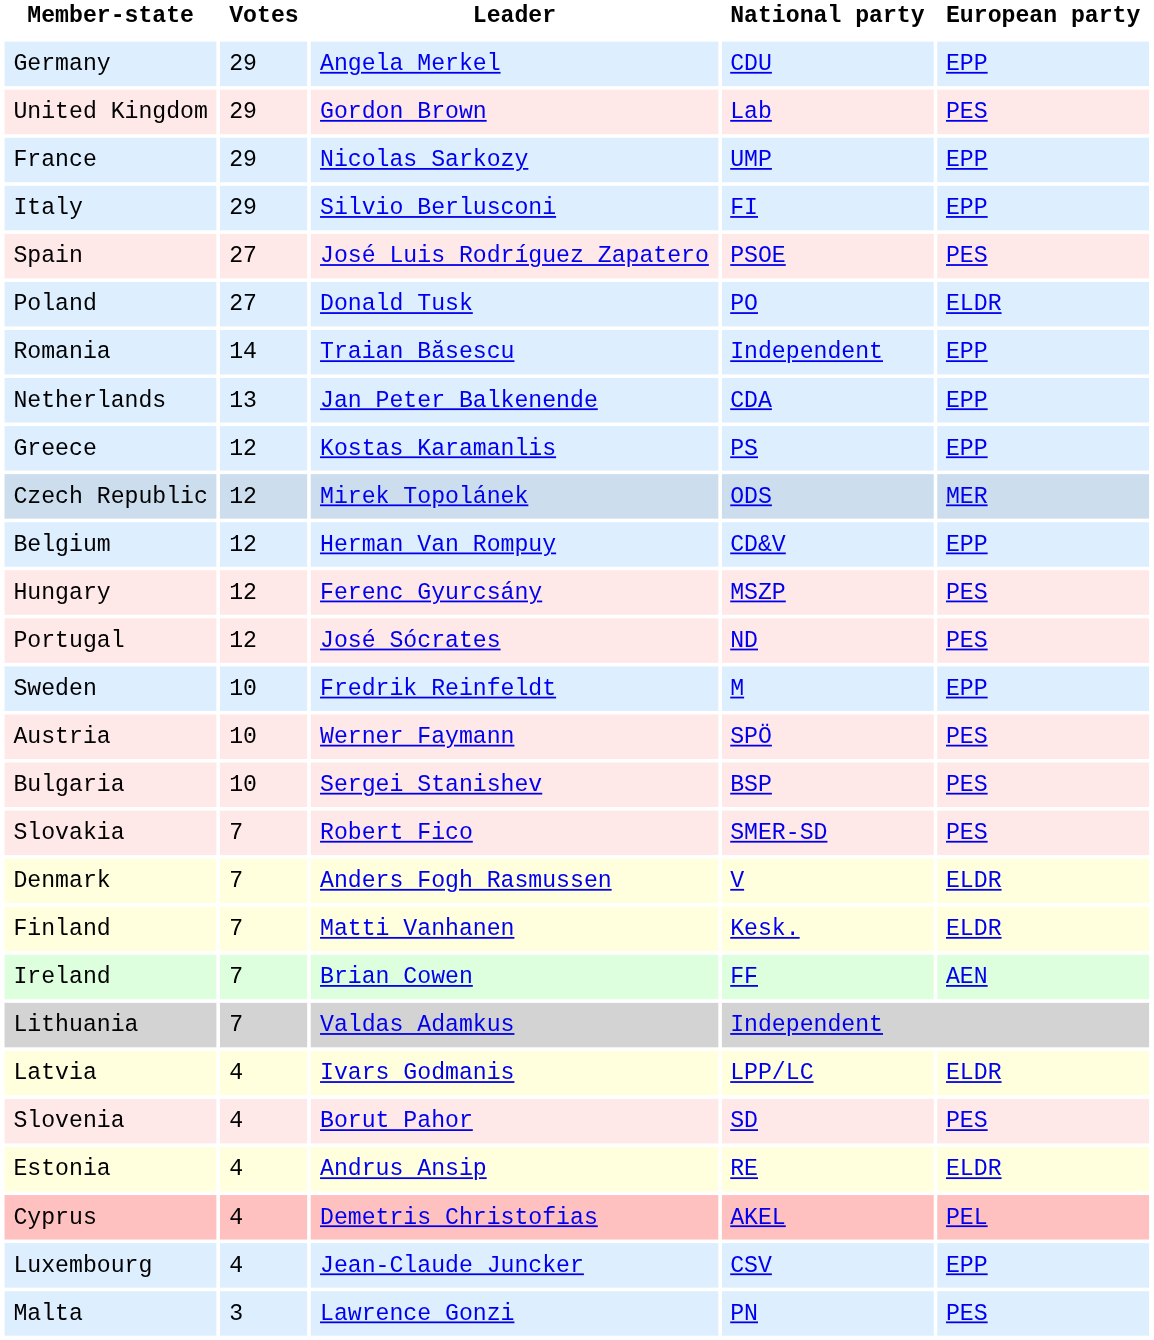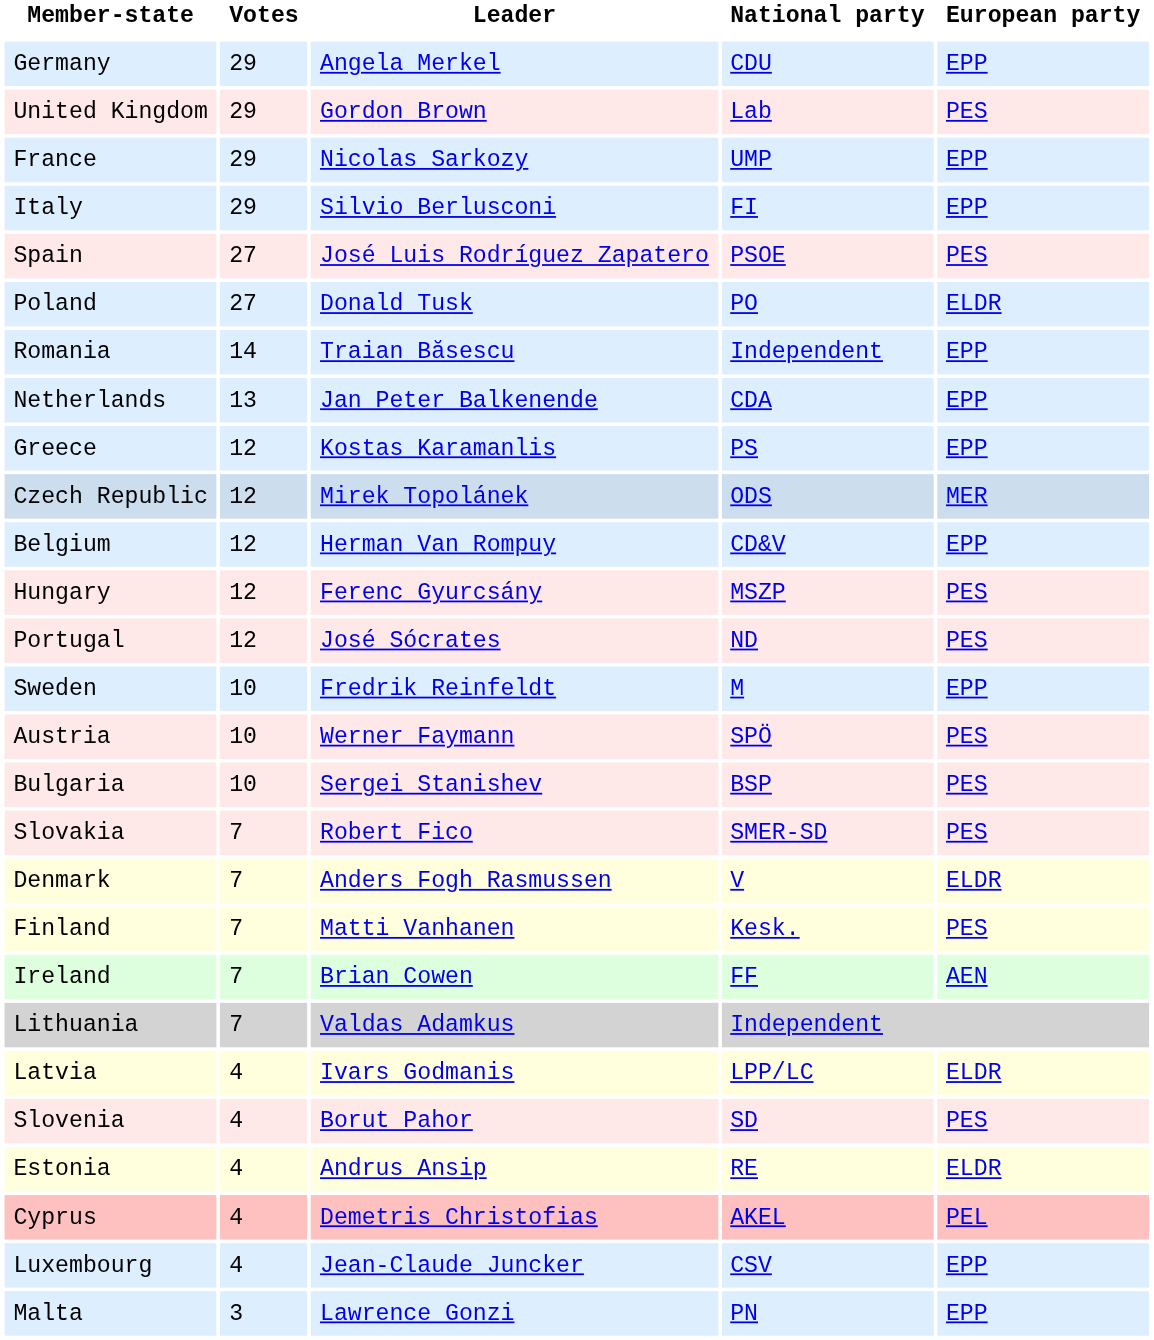Finland | European party: ELDR -> PES
Malta | European party: PES -> EPP
